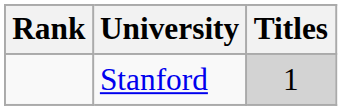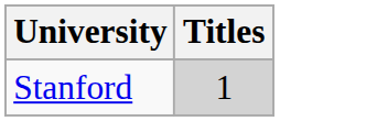- column: Rank
